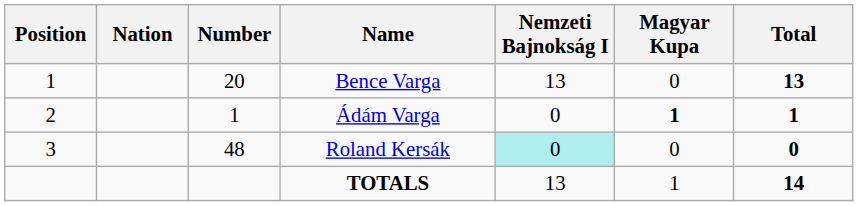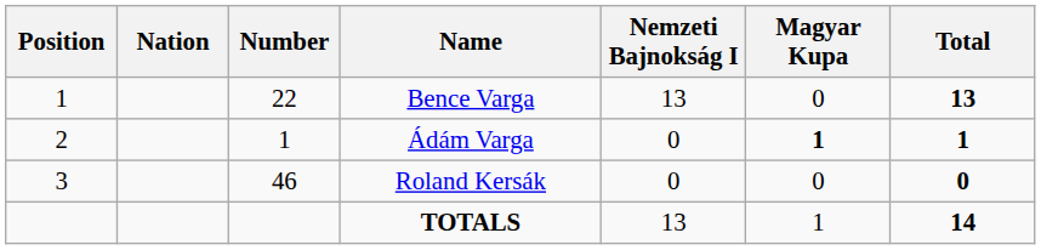Bence Varga | Number: 20 -> 22
Roland Kersák | Number: 48 -> 46
Roland Kersák | Nemzeti Bajnokság I: paleturquoise background -> no background
